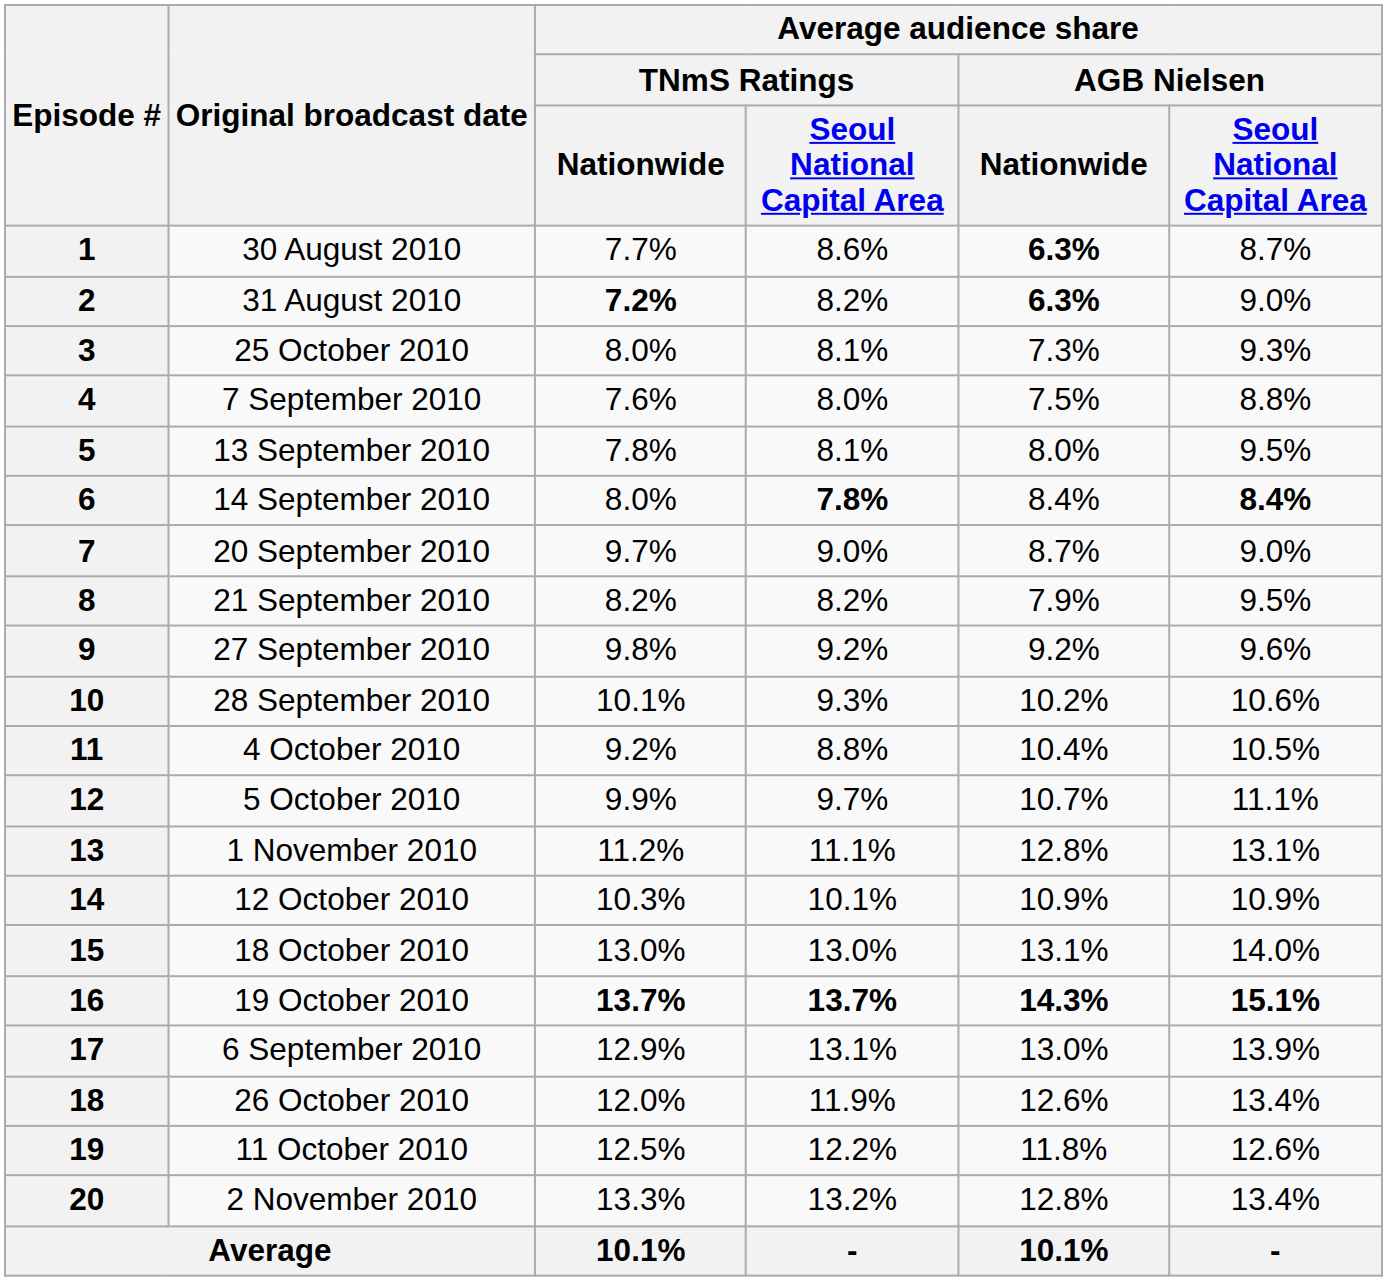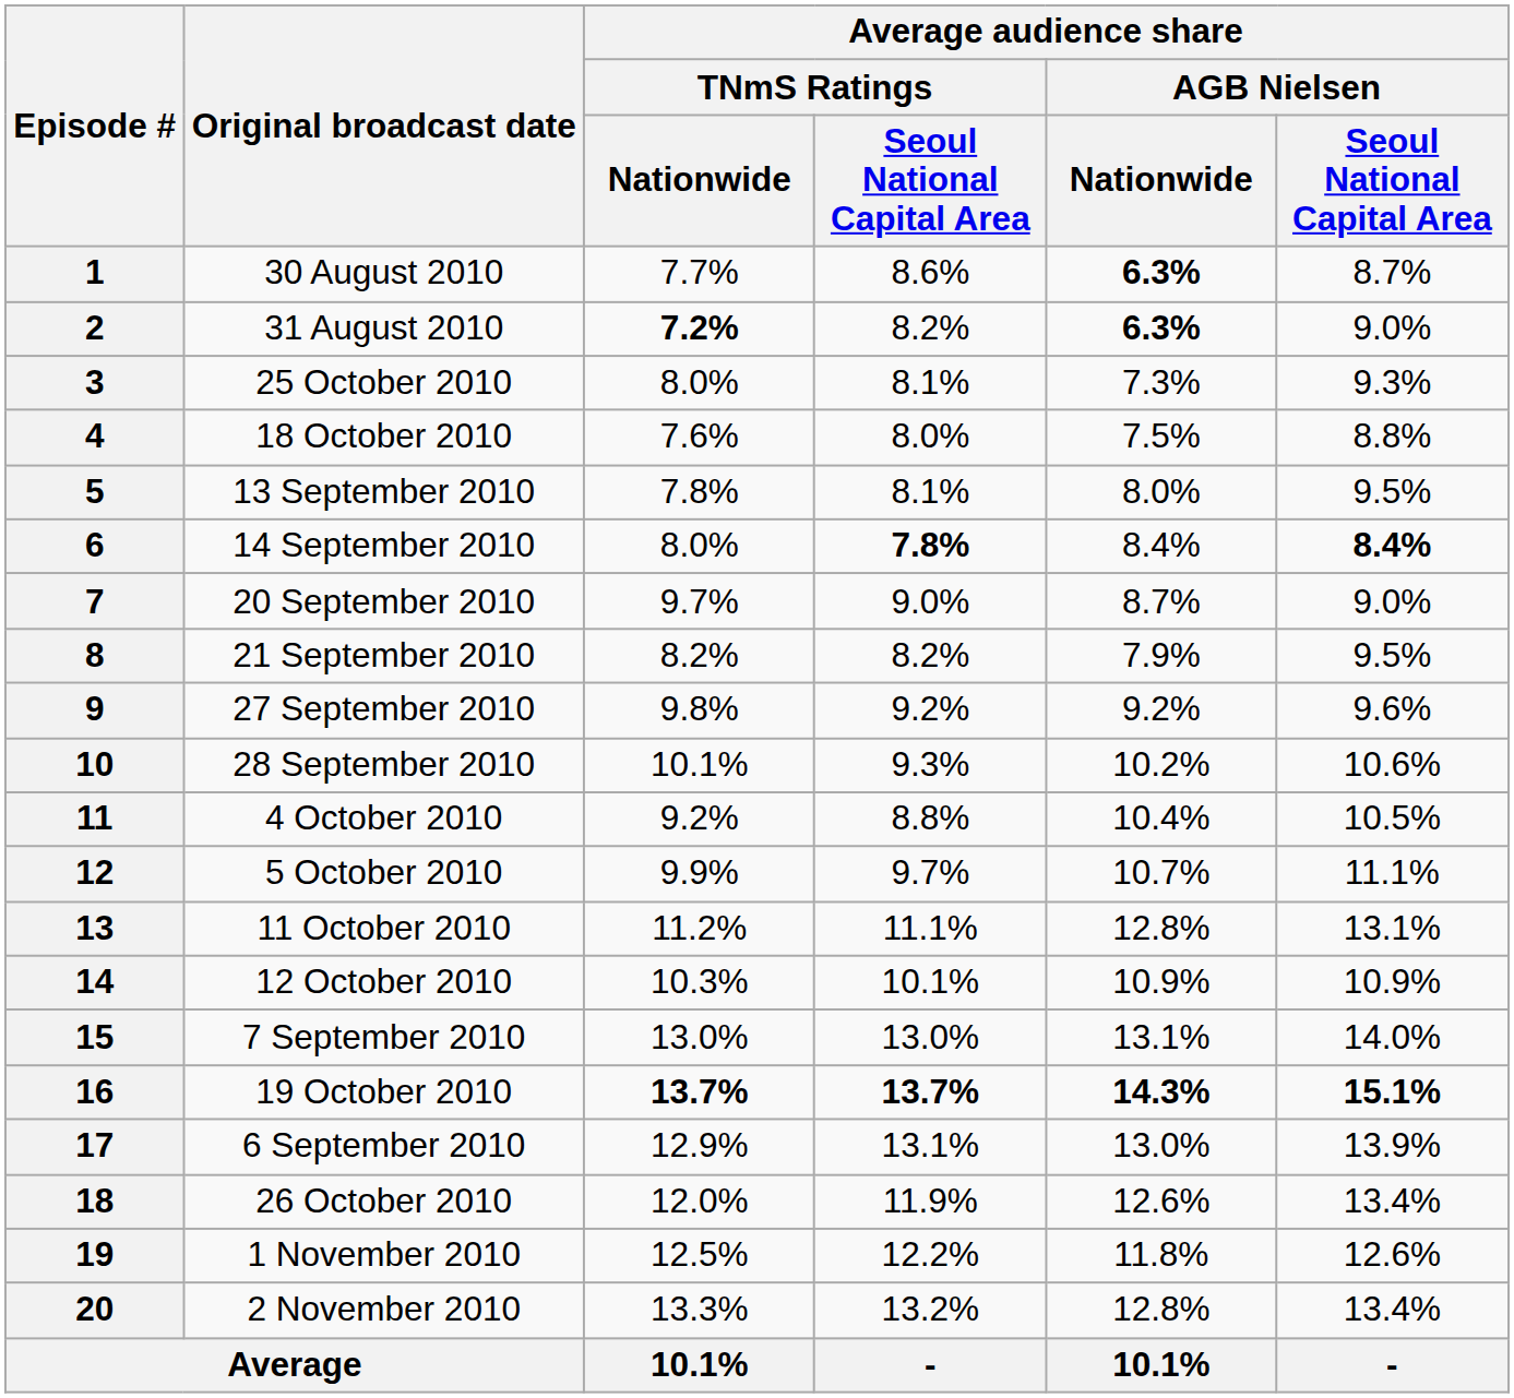4 | Original broadcast date: 7 September 2010 -> 18 October 2010
13 | Original broadcast date: 1 November 2010 -> 11 October 2010
15 | Original broadcast date: 18 October 2010 -> 7 September 2010
19 | Original broadcast date: 11 October 2010 -> 1 November 2010
